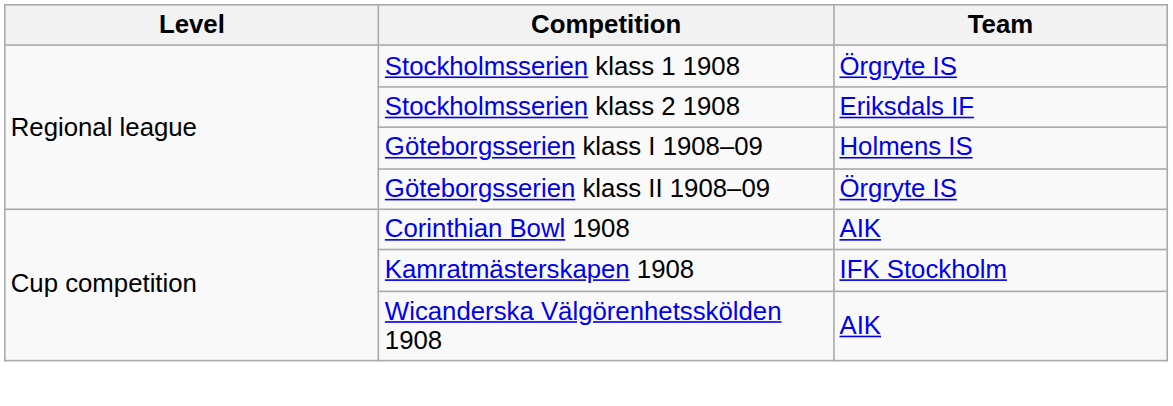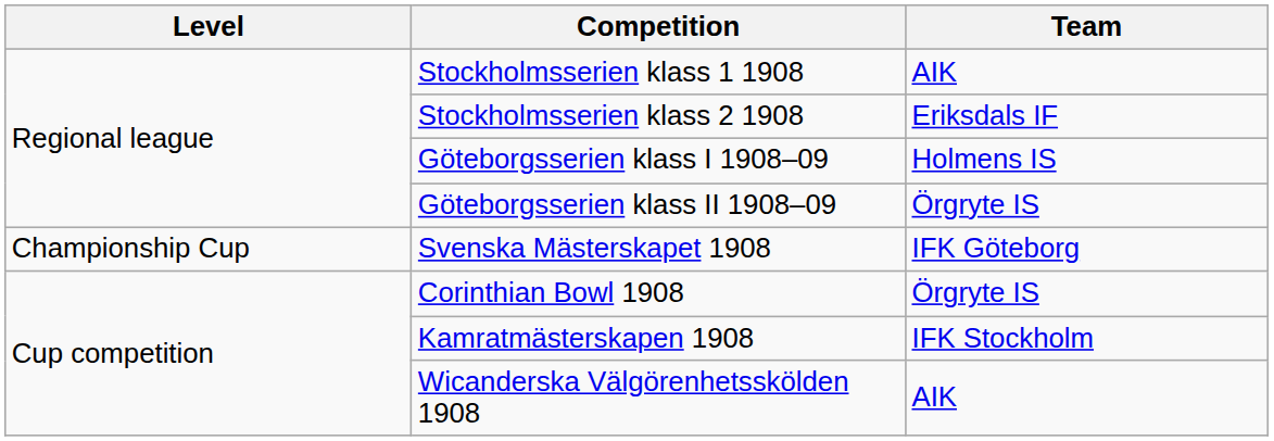Stockholmsserien klass 1 1908 | Team: Örgryte IS -> AIK
+ row: Championship Cup | Svenska Mästerskapet 1908 | IFK Göteborg
Corinthian Bowl 1908 | Team: AIK -> Örgryte IS
